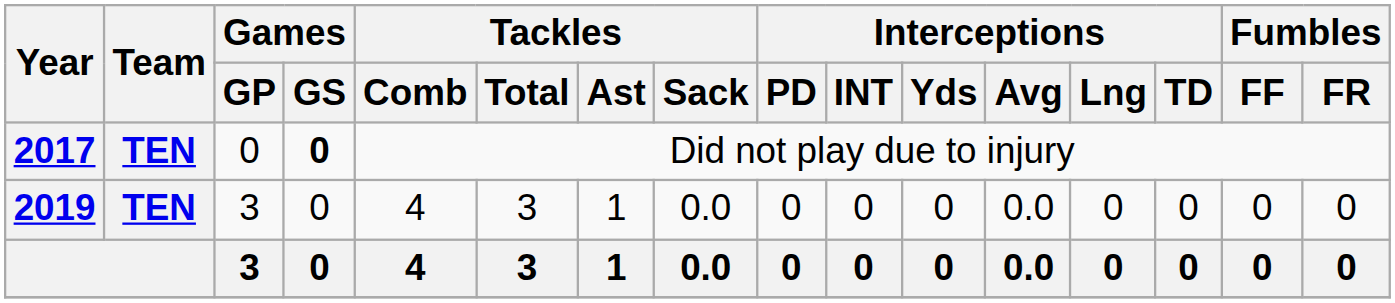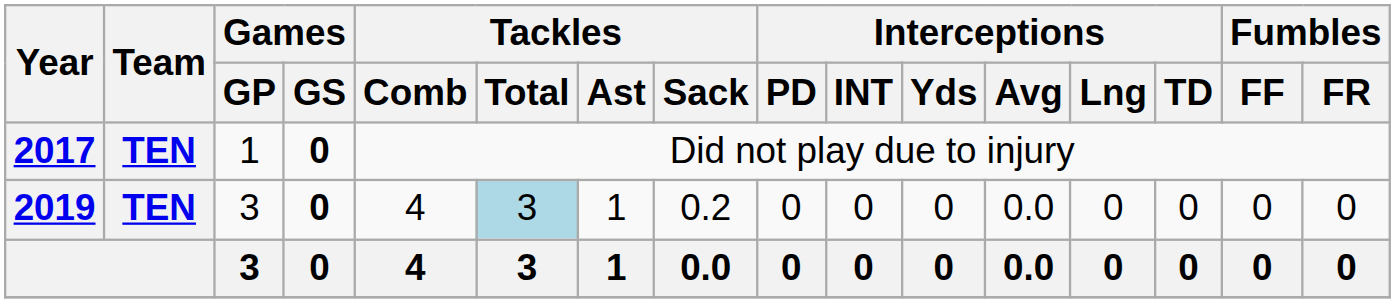2017 | Games / GP: 0 -> 1
2019 | Games / GS: normal -> bold
2019 | Tackles / Total: no background -> lightblue background
2019 | Tackles / Sack: 0.0 -> 0.2
